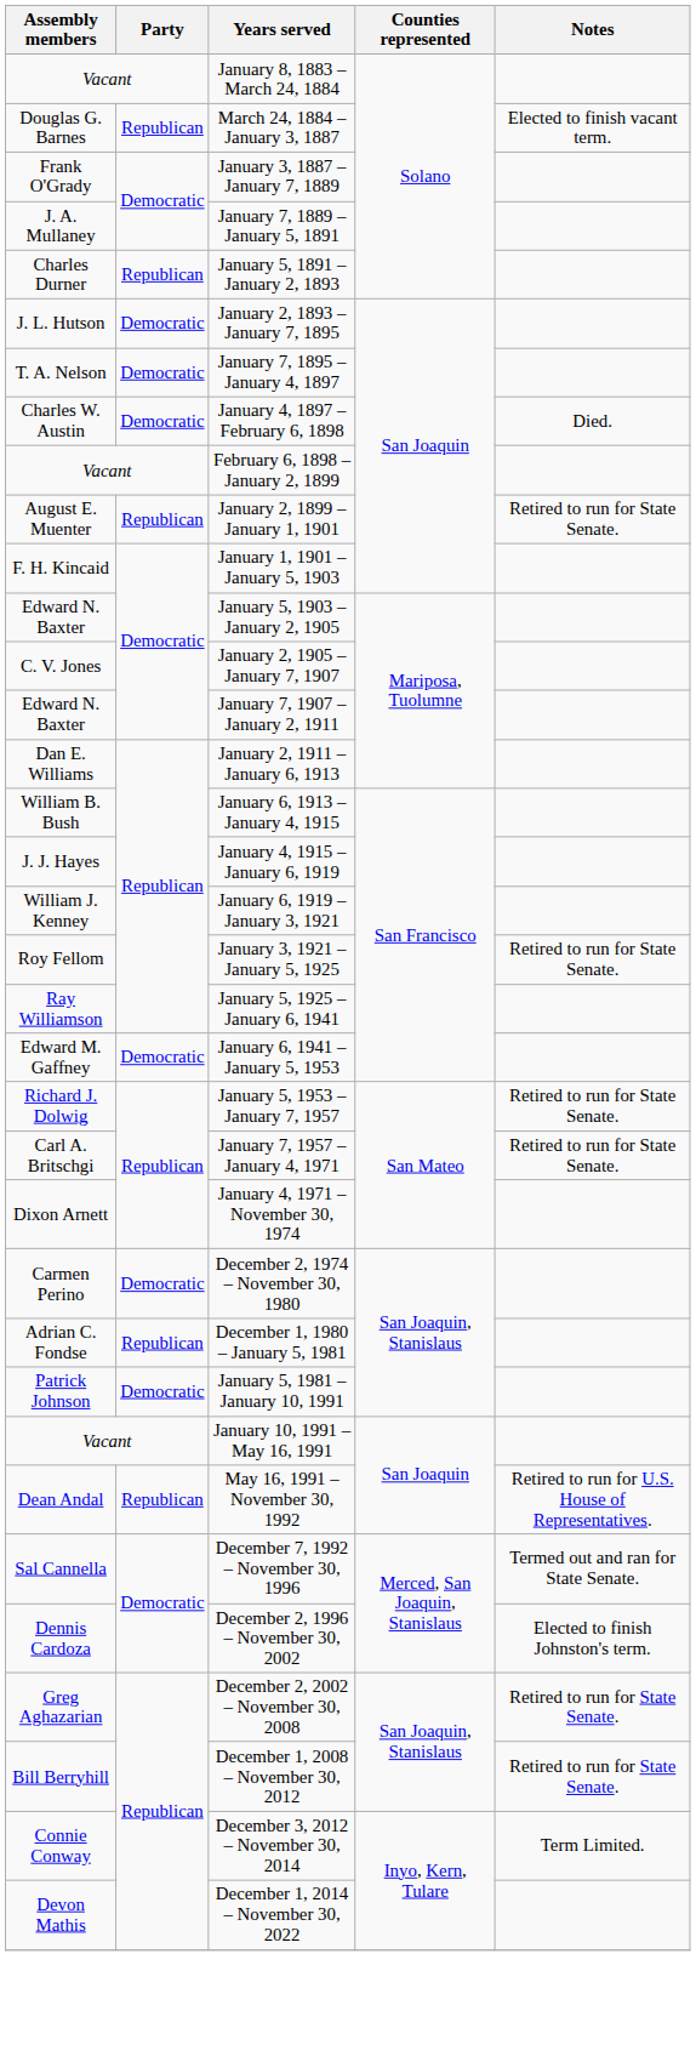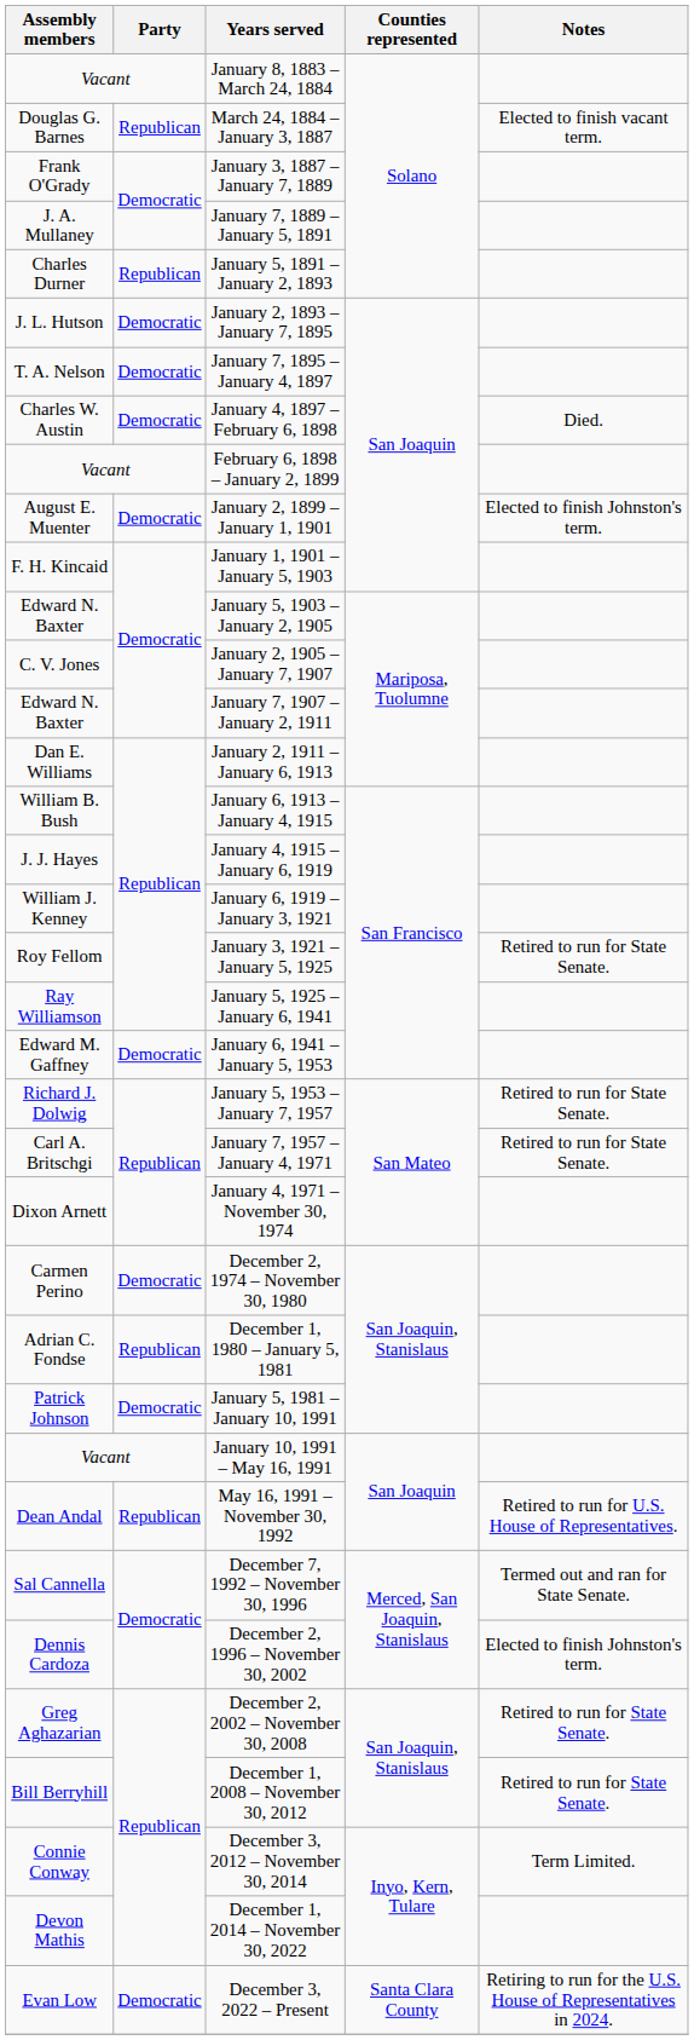January 2, 1899 – January 1, 1901 | Party: Republican -> Democratic
January 2, 1899 – January 1, 1901 | Notes: Retired to run for State Senate. -> Elected to finish Johnston's term.
+ row: Evan Low | Democratic | December 3, 2022 – Present | Santa Clara County | Retiring to run for the U.S. House of Representatives in 2024.
